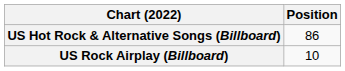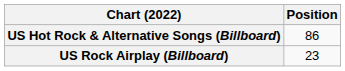US Rock Airplay (Billboard) | Position: 10 -> 23
